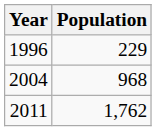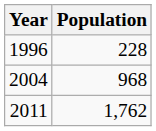1996 | Population: 229 -> 228
